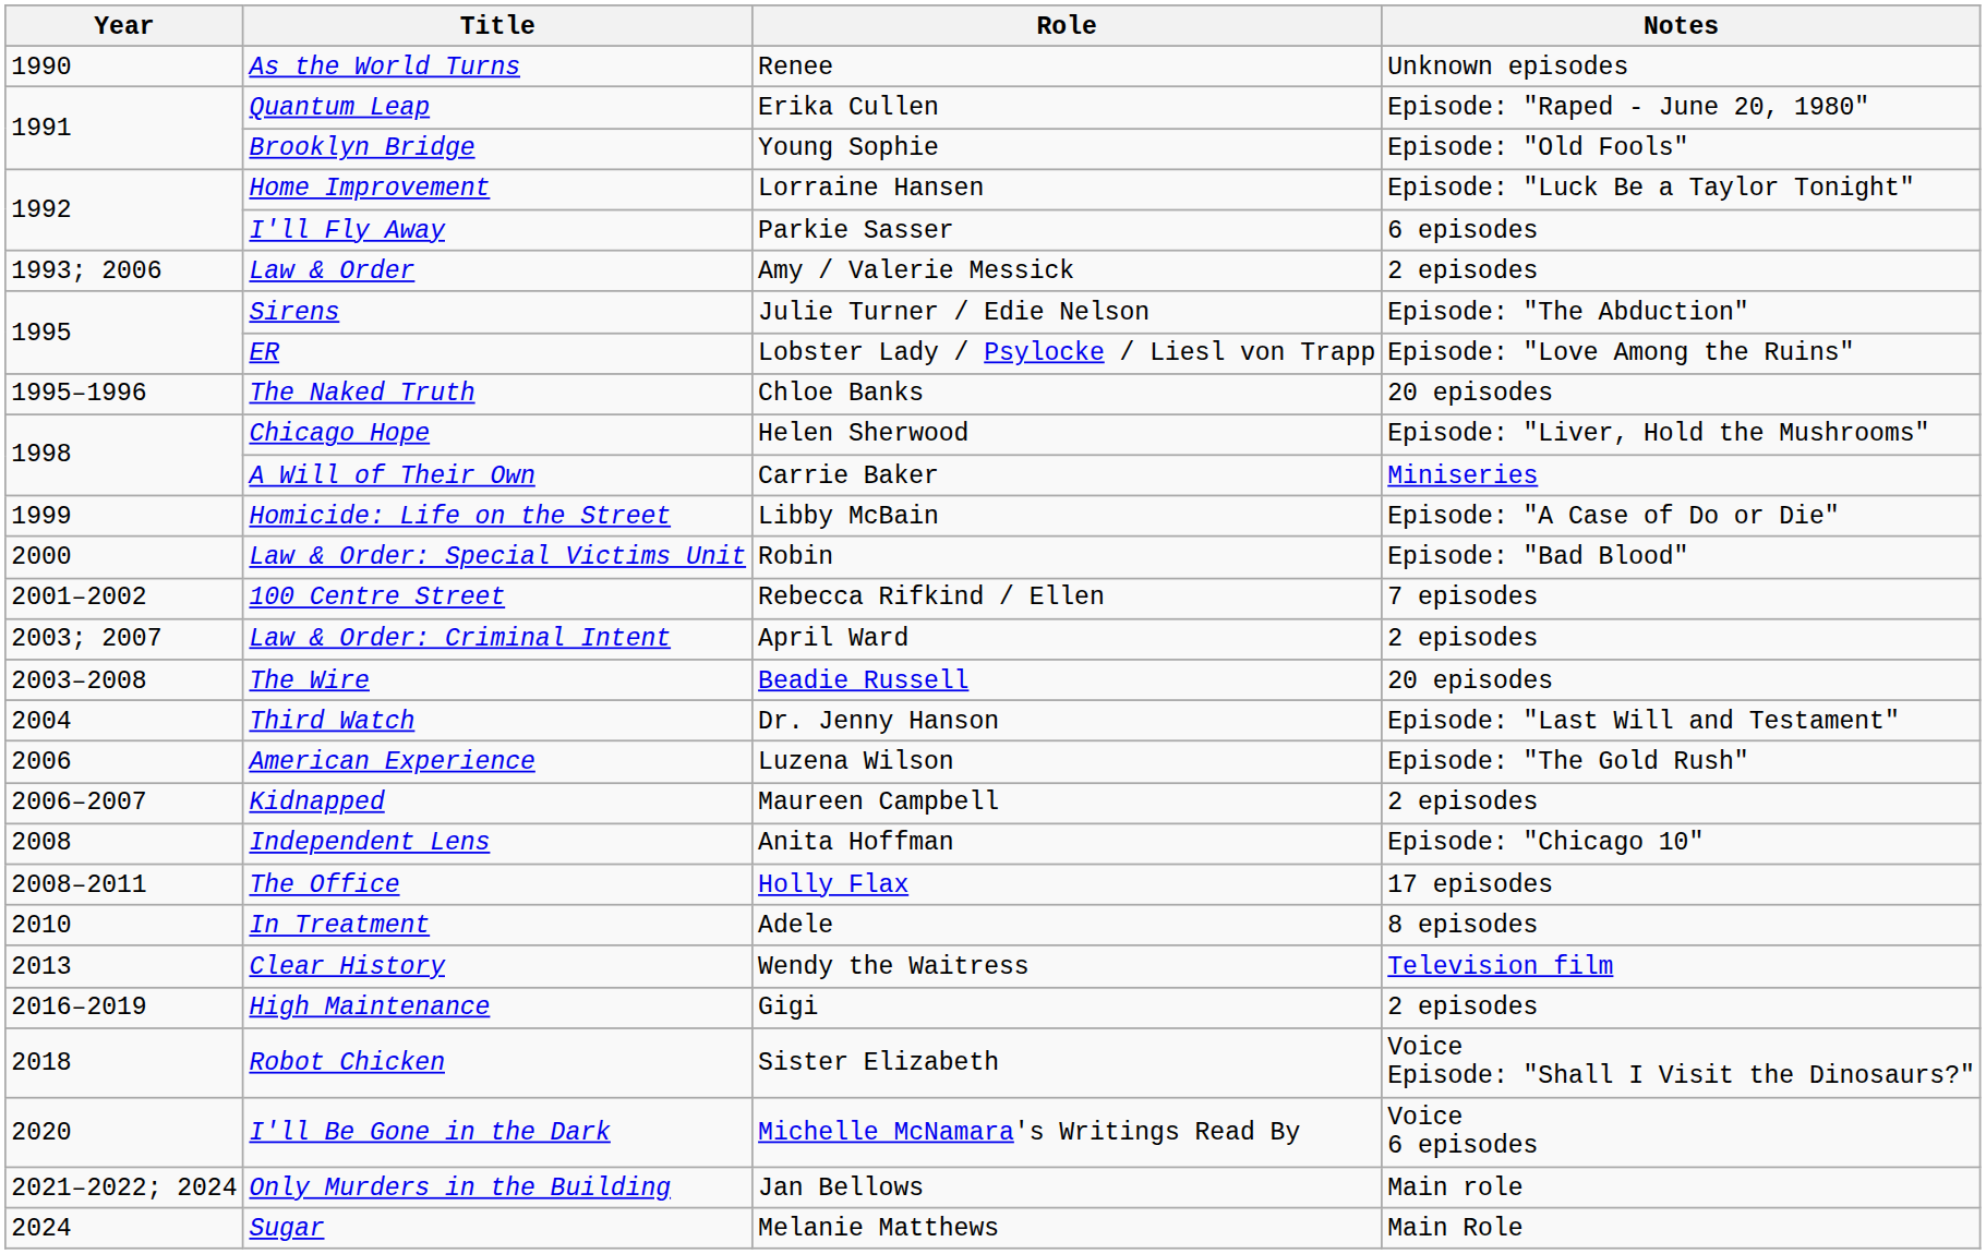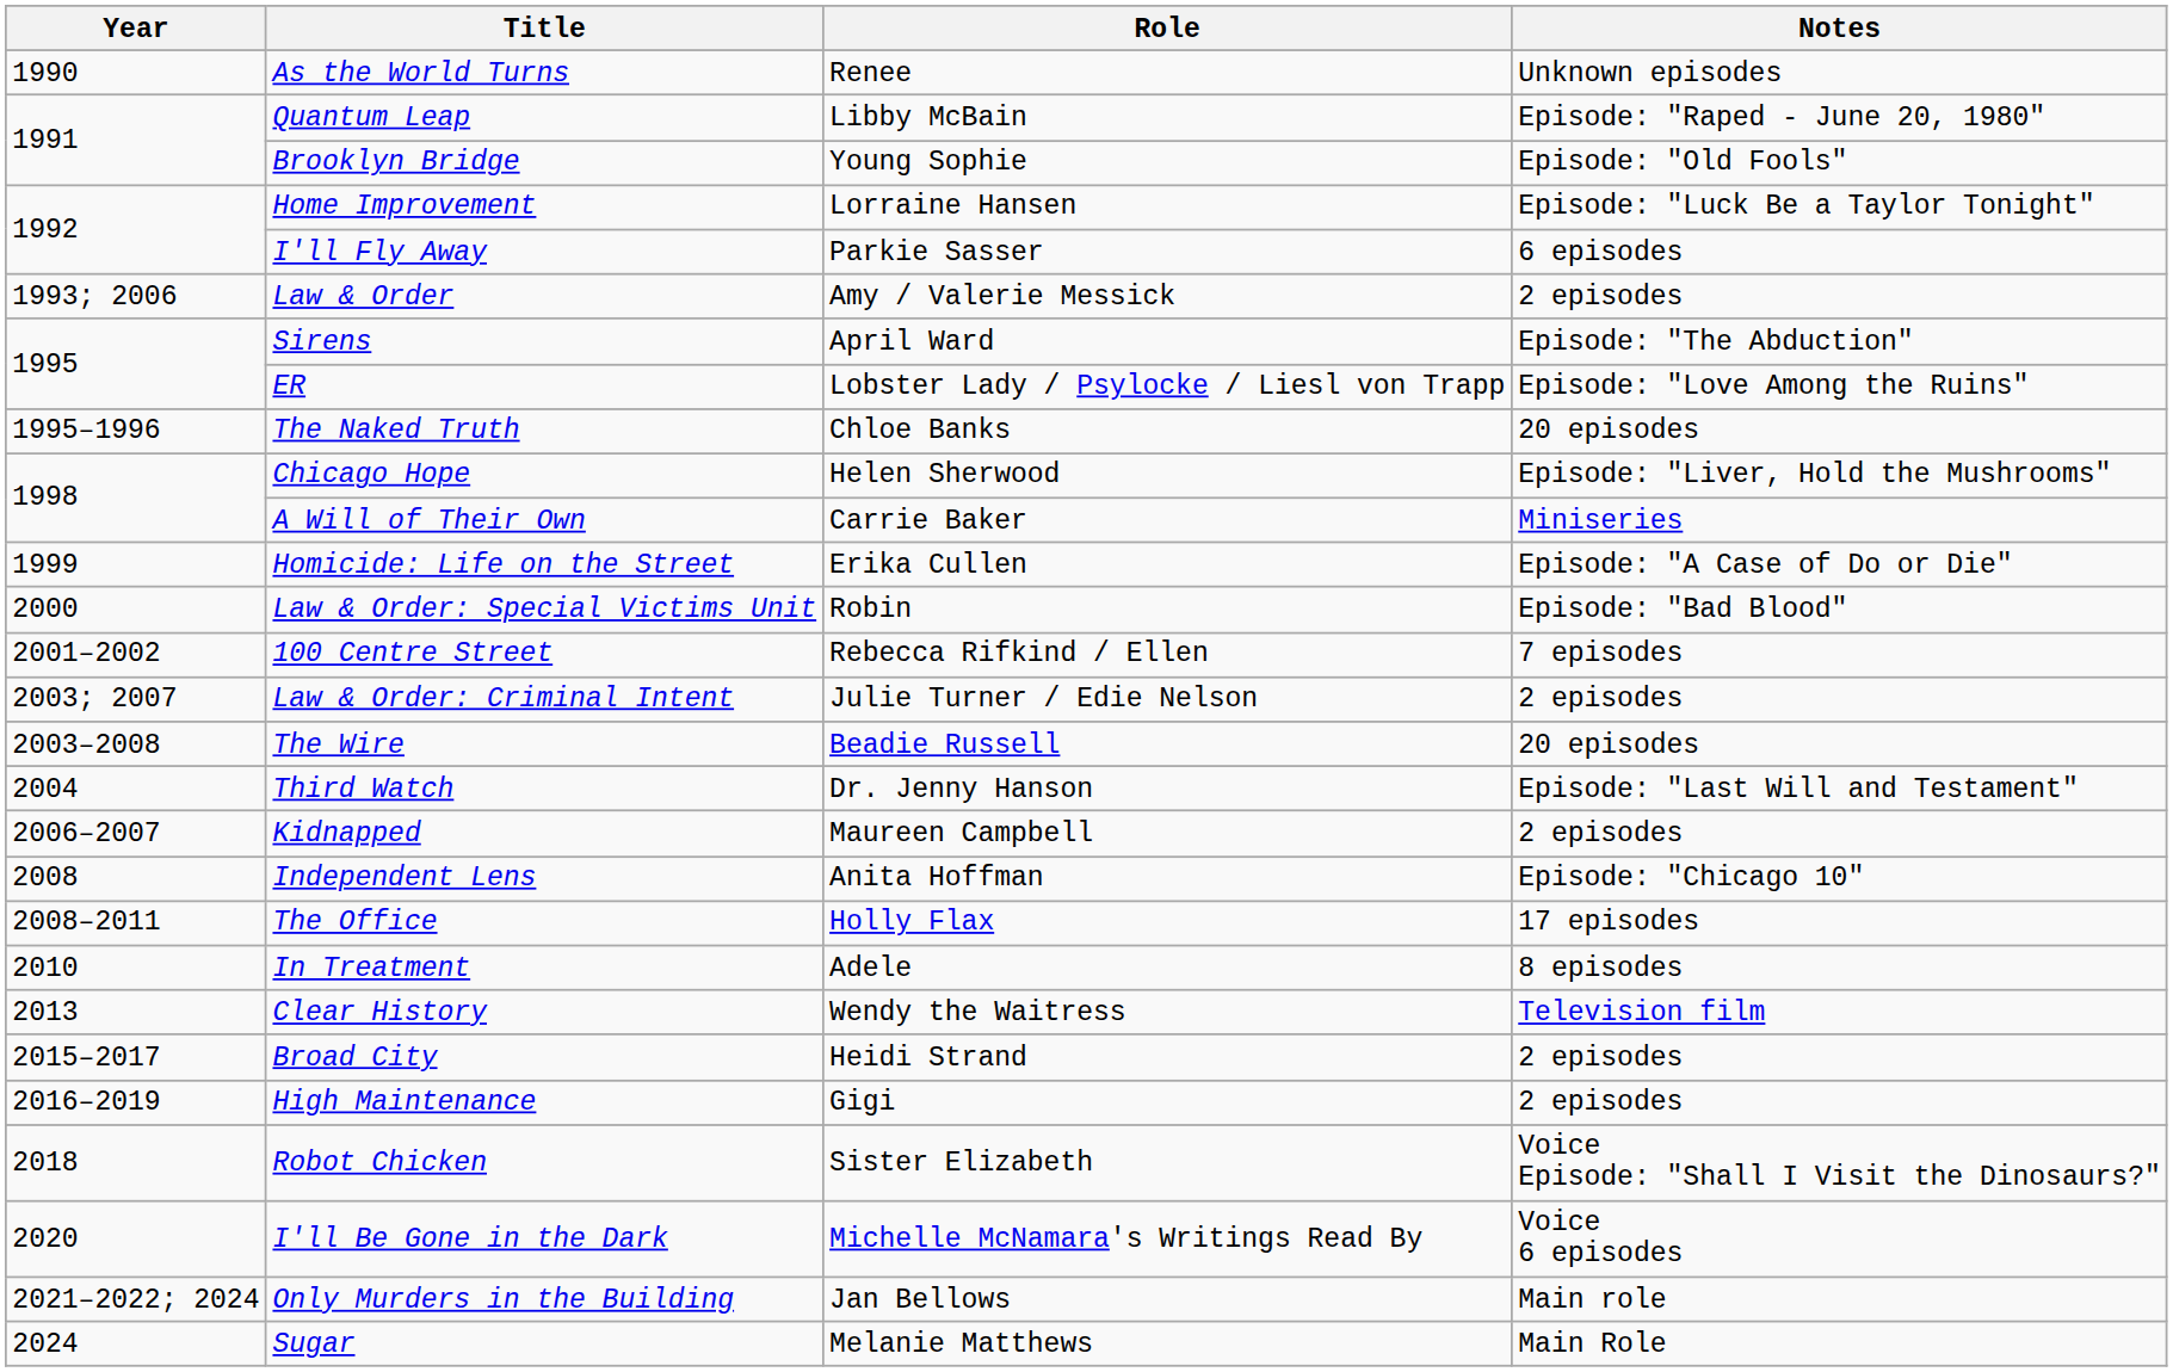Quantum Leap | Role: Erika Cullen -> Libby McBain
Sirens | Role: Julie Turner / Edie Nelson -> April Ward
Homicide: Life on the Street | Role: Libby McBain -> Erika Cullen
Law & Order: Criminal Intent | Role: April Ward -> Julie Turner / Edie Nelson
- row: 2006 | American Experience | Luzena Wilson | Episode: "The Gold Rush"
+ row: 2015–2017 | Broad City | Heidi Strand | 2 episodes
